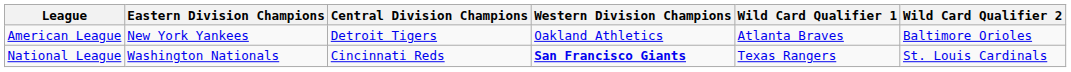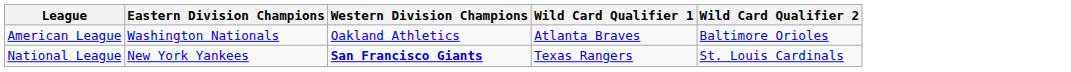- column: Central Division Champions | Detroit Tigers | Cincinnati Reds
American League | Eastern Division Champions: New York Yankees -> Washington Nationals
National League | Eastern Division Champions: Washington Nationals -> New York Yankees
